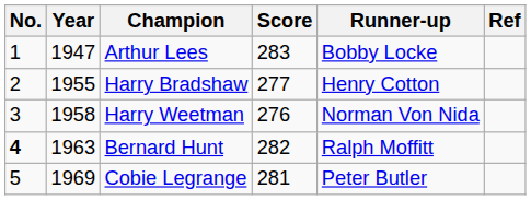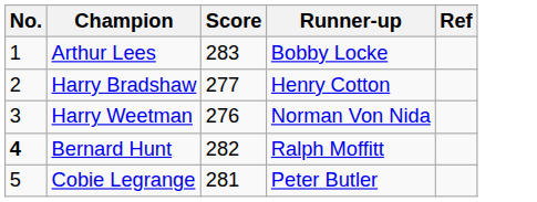- column: Year | 1947 | 1955 | 1958 | 1963 | 1969
